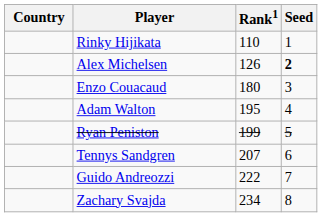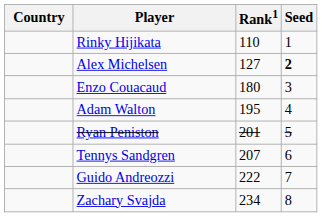Alex Michelsen | Rank1: 126 -> 127
Ryan Peniston | Rank1: 199 -> 201
